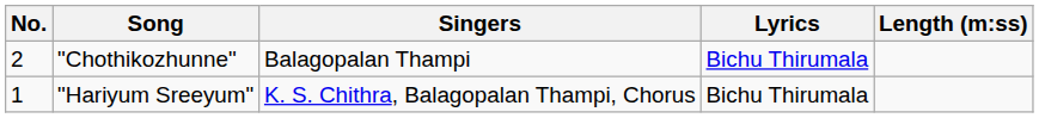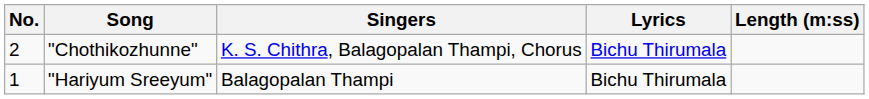"Chothikozhunne" | Singers: Balagopalan Thampi -> K. S. Chithra, Balagopalan Thampi, Chorus
"Hariyum Sreeyum" | Singers: K. S. Chithra, Balagopalan Thampi, Chorus -> Balagopalan Thampi
